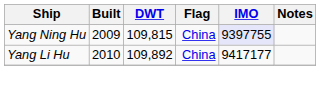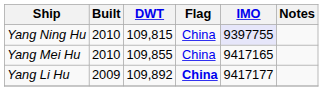Yang Ning Hu | Built: 2009 -> 2010
+ row: Yang Mei Hu | 2010 | 109,855 | China | 9417165
Yang Li Hu | Built: 2010 -> 2009
Yang Li Hu | Flag: normal -> bold
